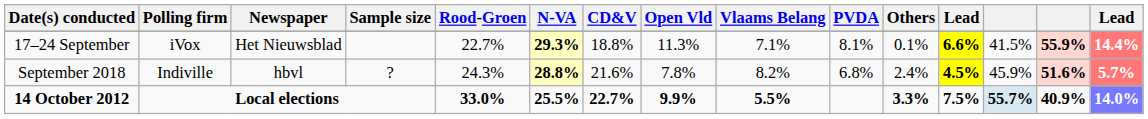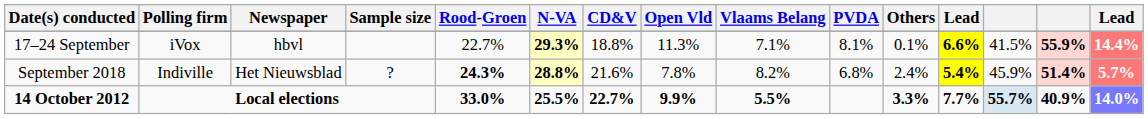17–24 September | Newspaper: Het Nieuwsblad -> hbvl
September 2018 | Newspaper: hbvl -> Het Nieuwsblad
September 2018 | Rood-Groen: normal -> bold
September 2018 | column 12: 4.5% -> 5.4%
September 2018 | column 14: 51.6% -> 51.4%
14 October 2012 | column 12: 7.5% -> 7.7%
